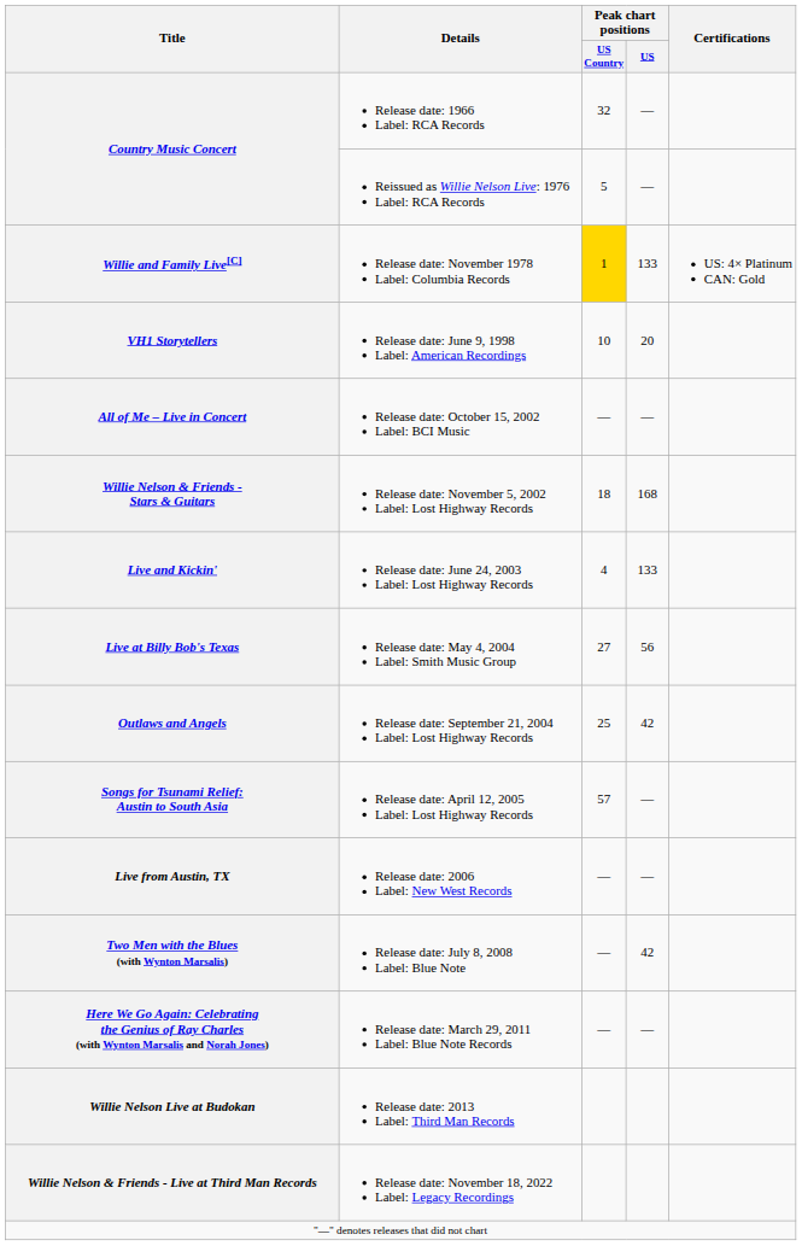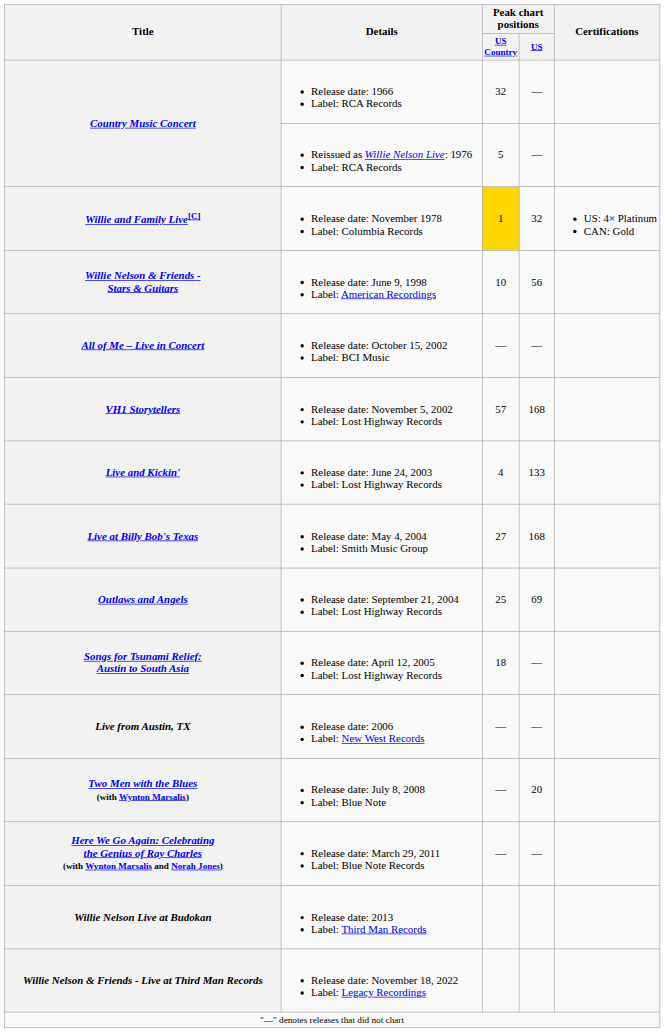Release date: November 1978 Label: Columbia Records | Peak chart positions / US: 133 -> 32
Release date: June 9, 1998 Label: American Recordings | Title: VH1 Storytellers -> Willie Nelson & Friends - Stars & Guitars
Release date: June 9, 1998 Label: American Recordings | Peak chart positions / US: 20 -> 56
Release date: November 5, 2002 Label: Lost Highway Records | Title: Willie Nelson & Friends - Stars & Guitars -> VH1 Storytellers
Release date: November 5, 2002 Label: Lost Highway Records | Peak chart positions / US Country: 18 -> 57
Release date: May 4, 2004 Label: Smith Music Group | Peak chart positions / US: 56 -> 168
Release date: September 21, 2004 Label: Lost Highway Records | Peak chart positions / US: 42 -> 69
Release date: April 12, 2005 Label: Lost Highway Records | Peak chart positions / US Country: 57 -> 18
Release date: July 8, 2008 Label: Blue Note | Peak chart positions / US: 42 -> 20
